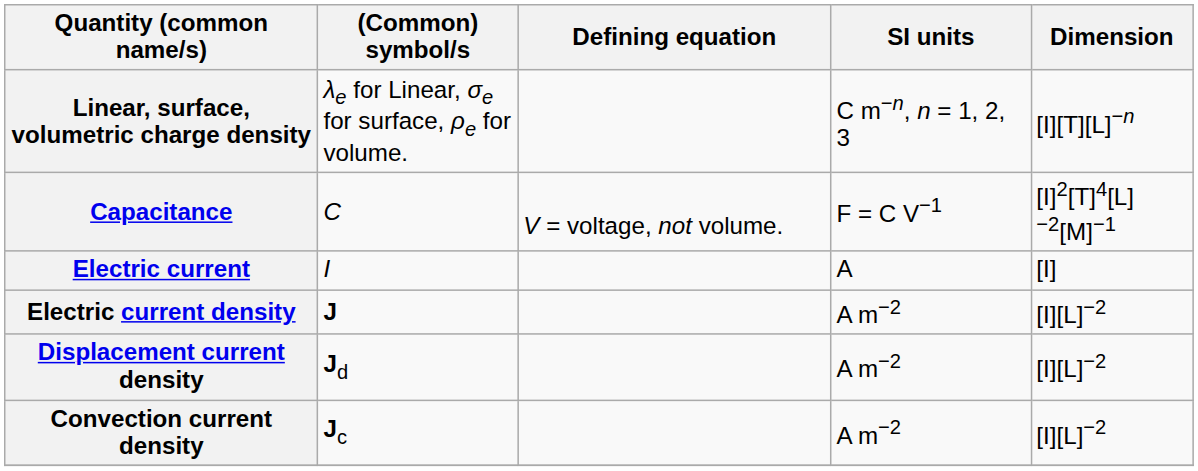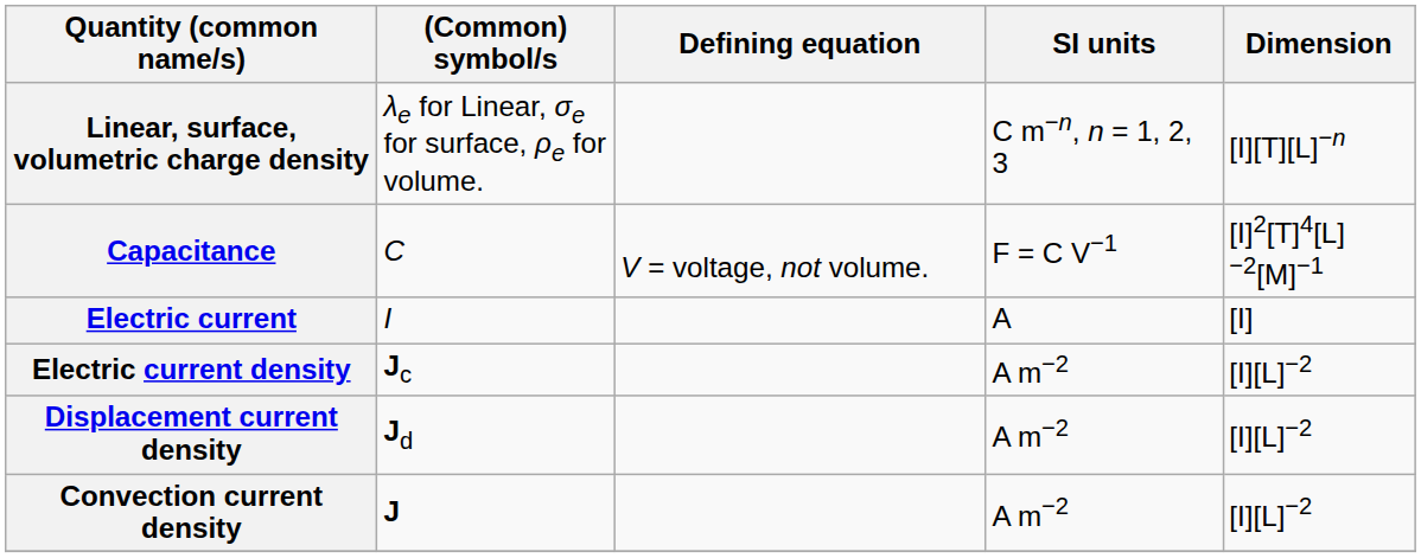Electric current density | (Common) symbol/s: J -> Jc
Convection current density | (Common) symbol/s: Jc -> J
